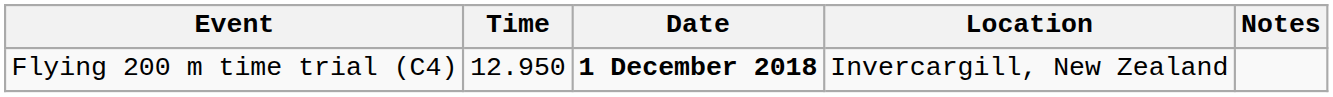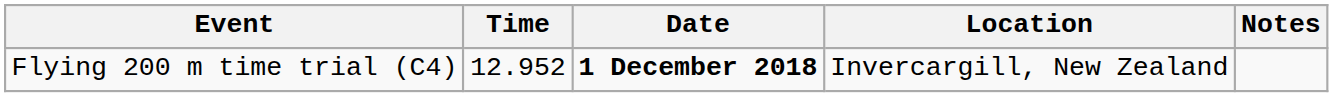Flying 200 m time trial (C4) | Time: 12.950 -> 12.952
